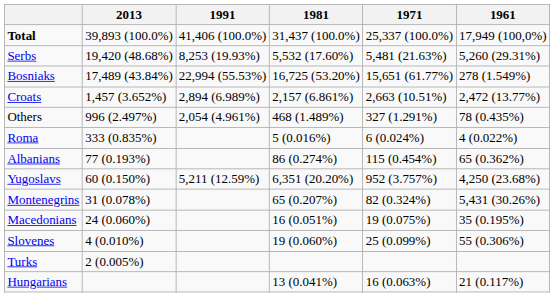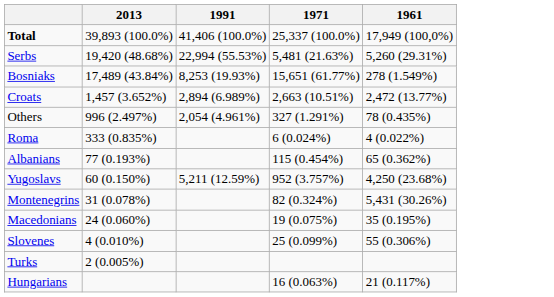- column: 1981 | 31,437 (100.0%) | 5,532 (17.60%) | 16,725 (53.20%) | 2,157 (6.861%) | 468 (1.489%) | 5 (0.016%) | 86 (0.274%) | 6,351 (20.20%) | 65 (0.207%) | 16 (0.051%) | 19 (0.060%) | 13 (0.041%)
Serbs | 1991: 8,253 (19.93%) -> 22,994 (55.53%)
Bosniaks | 1991: 22,994 (55.53%) -> 8,253 (19.93%)
